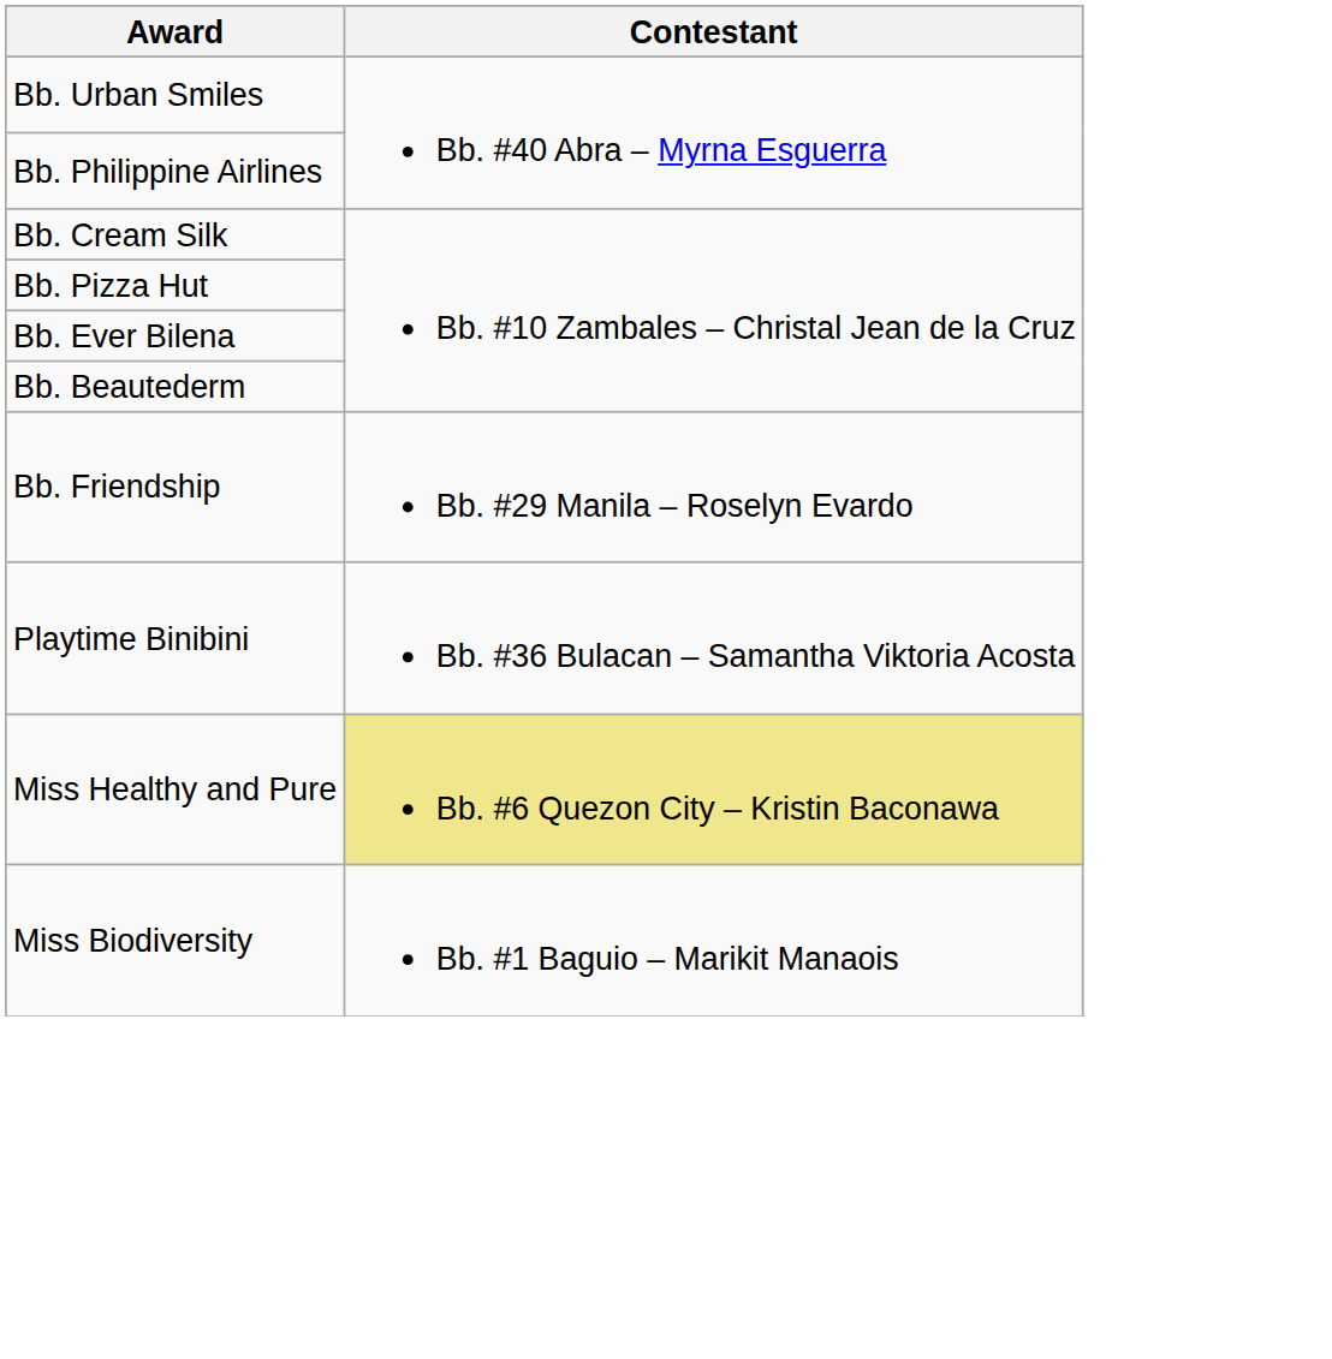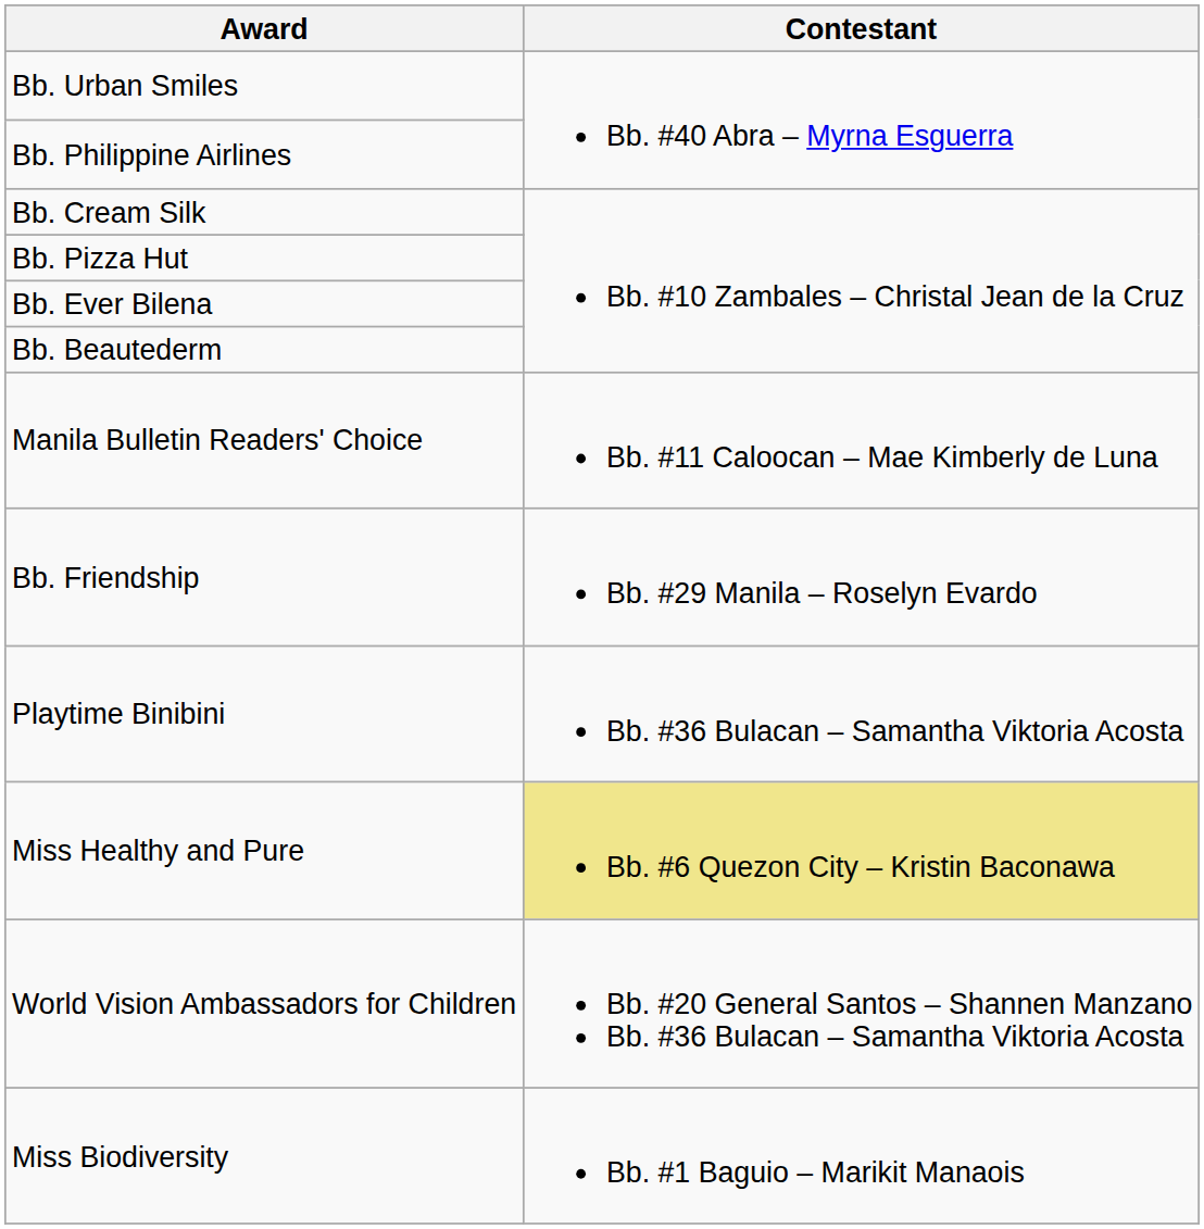+ row: Manila Bulletin Readers' Choice | Bb. #11 Caloocan – Mae Kimberly de Luna
+ row: World Vision Ambassadors for Children | Bb. #20 General Santos – Shannen Manzano Bb. #36 Bulacan – Samantha Viktoria Acosta
